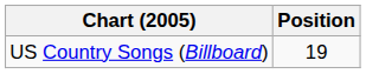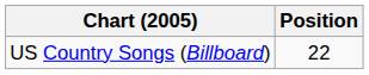US Country Songs (Billboard) | Position: 19 -> 22
